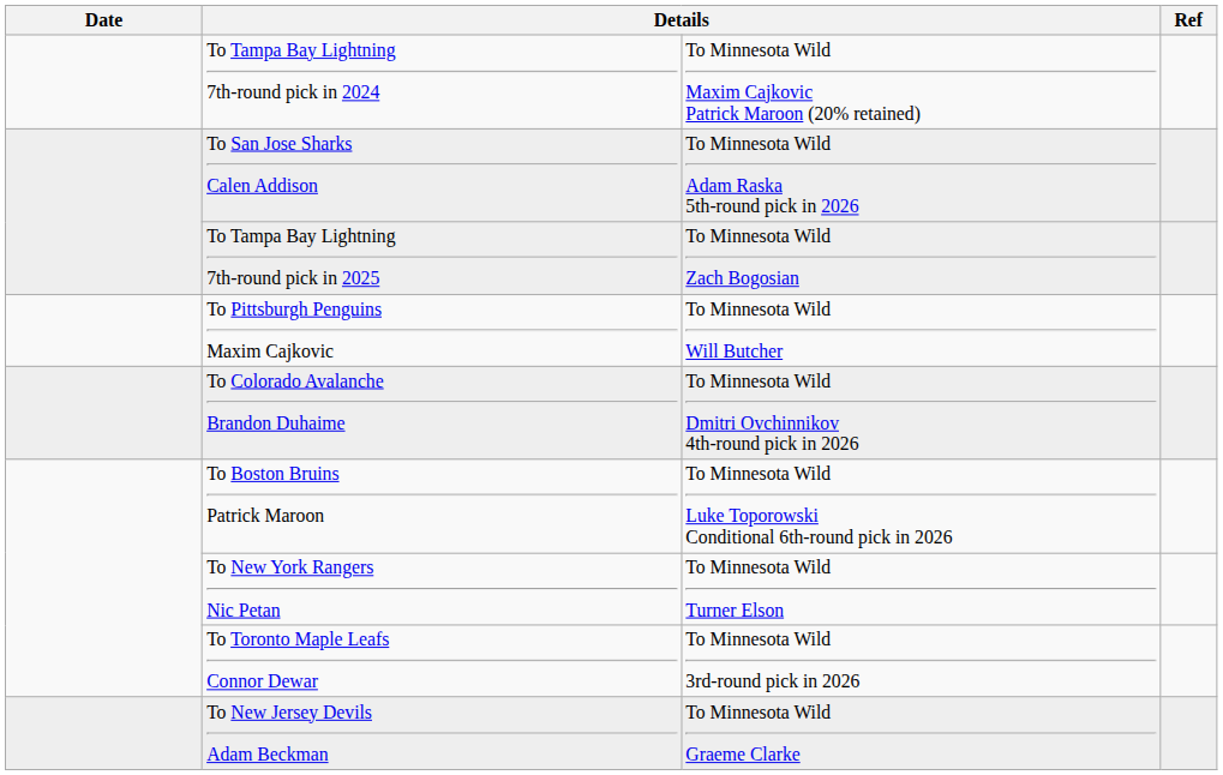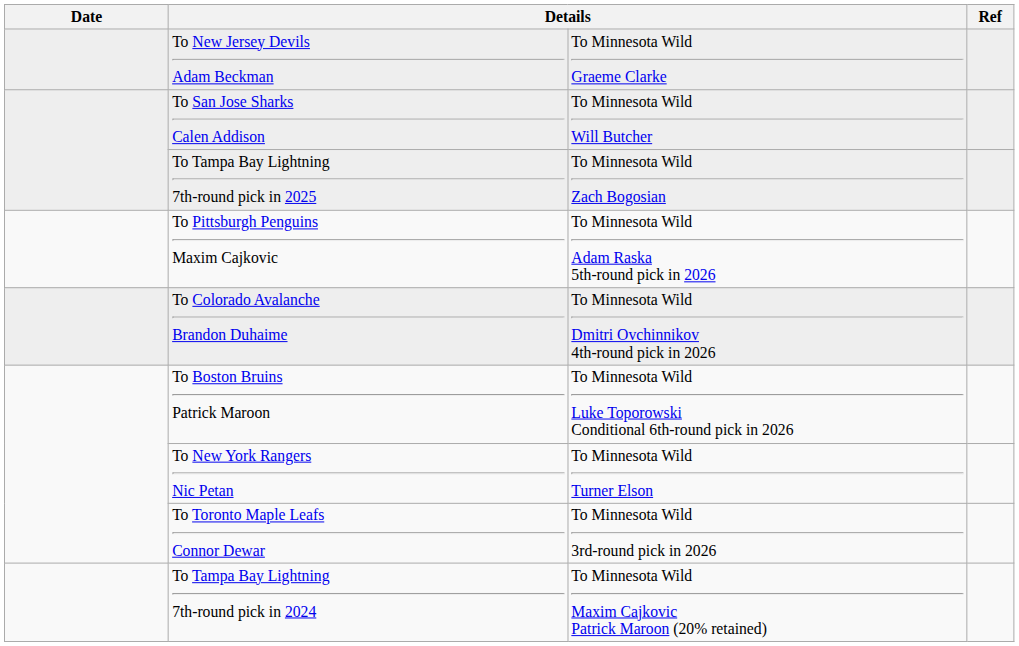rows swapped: To Tampa Bay Lightning 7th-round pick in 2024 <-> To New Jersey Devils Adam Beckman
To San Jose Sharks Calen Addison | column 3: To Minnesota Wild Adam Raska 5th-round pick in 2026 -> To Minnesota Wild Will Butcher
To Pittsburgh Penguins Maxim Cajkovic | column 3: To Minnesota Wild Will Butcher -> To Minnesota Wild Adam Raska 5th-round pick in 2026
